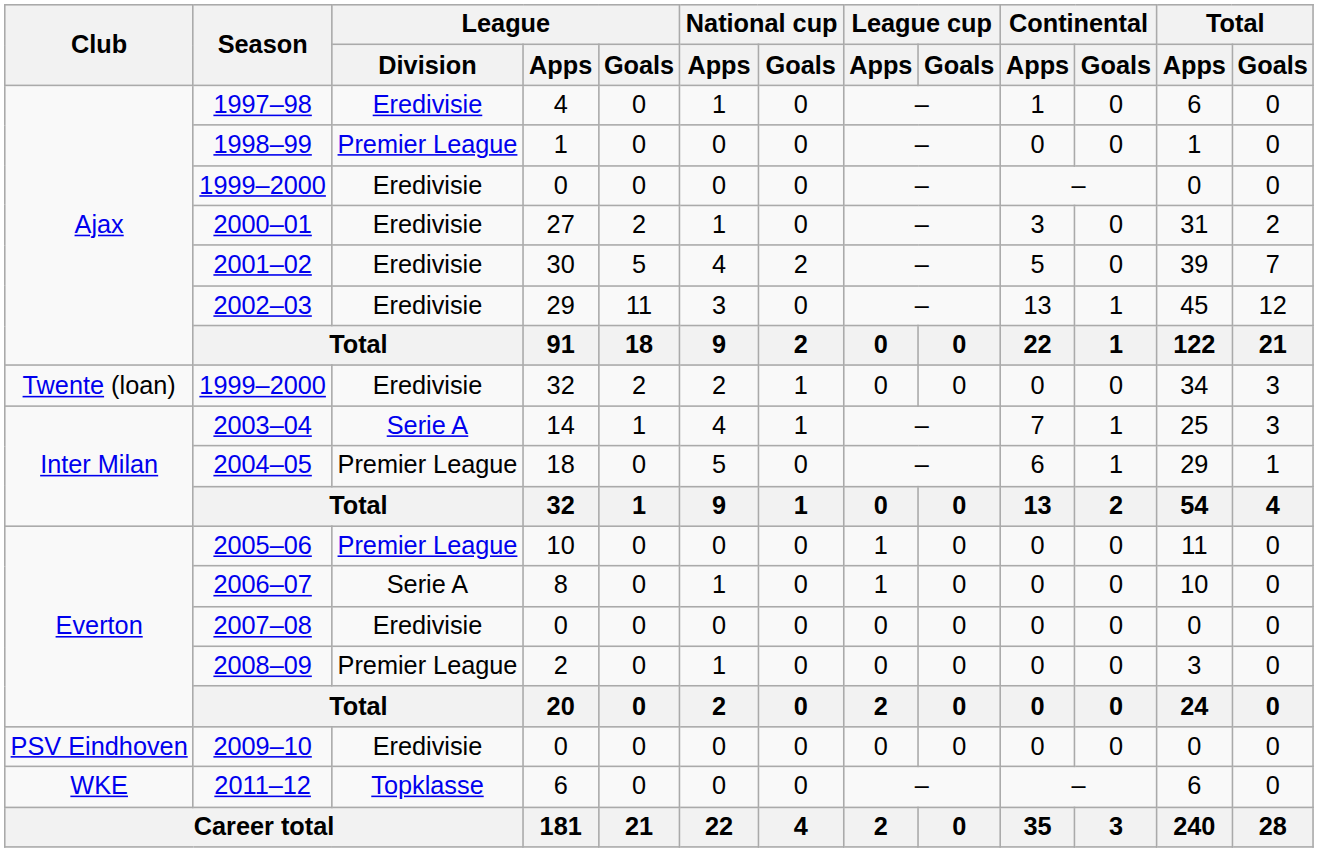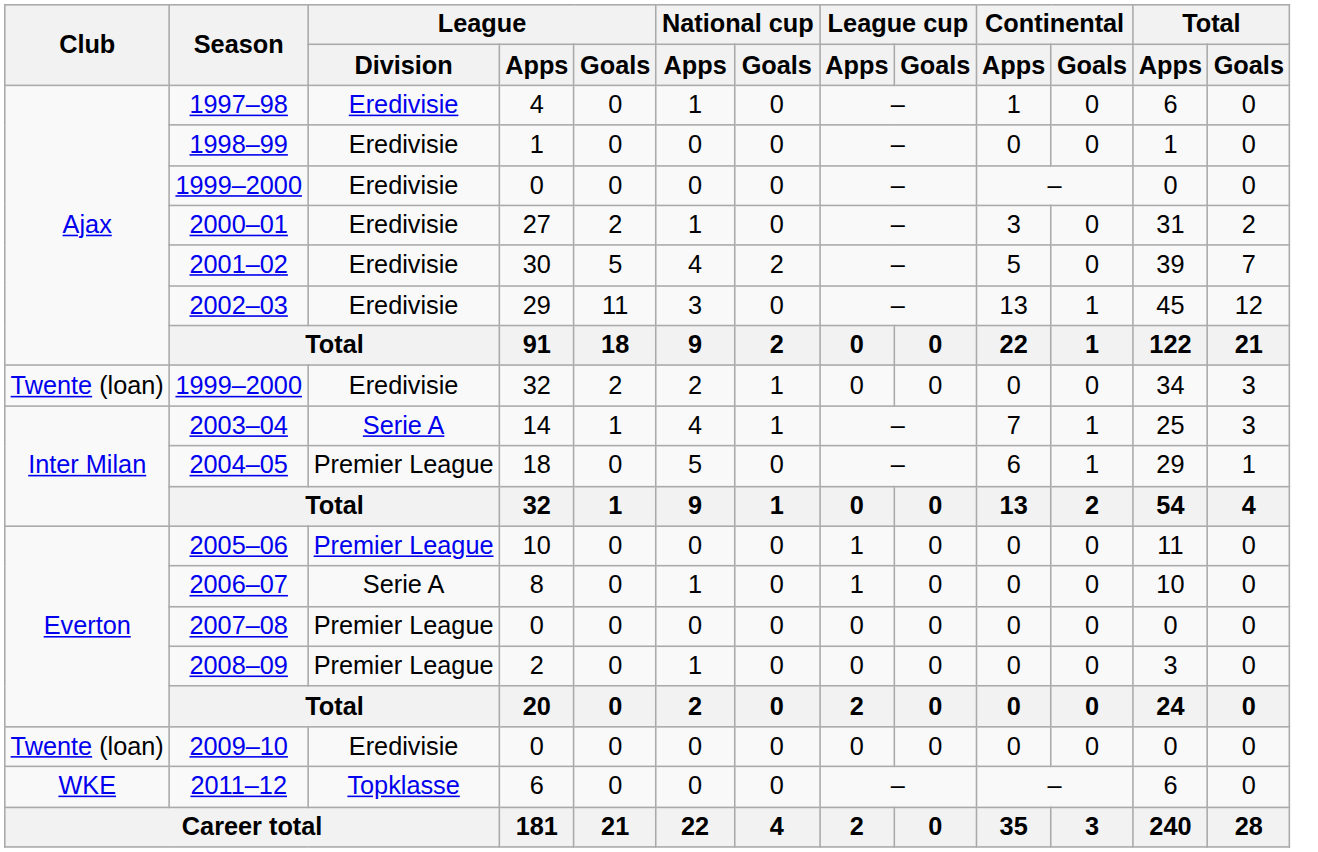1998–99 | League / Division: Premier League -> Eredivisie
2007–08 | League / Division: Eredivisie -> Premier League
2009–10 | Club: PSV Eindhoven -> Twente (loan)
